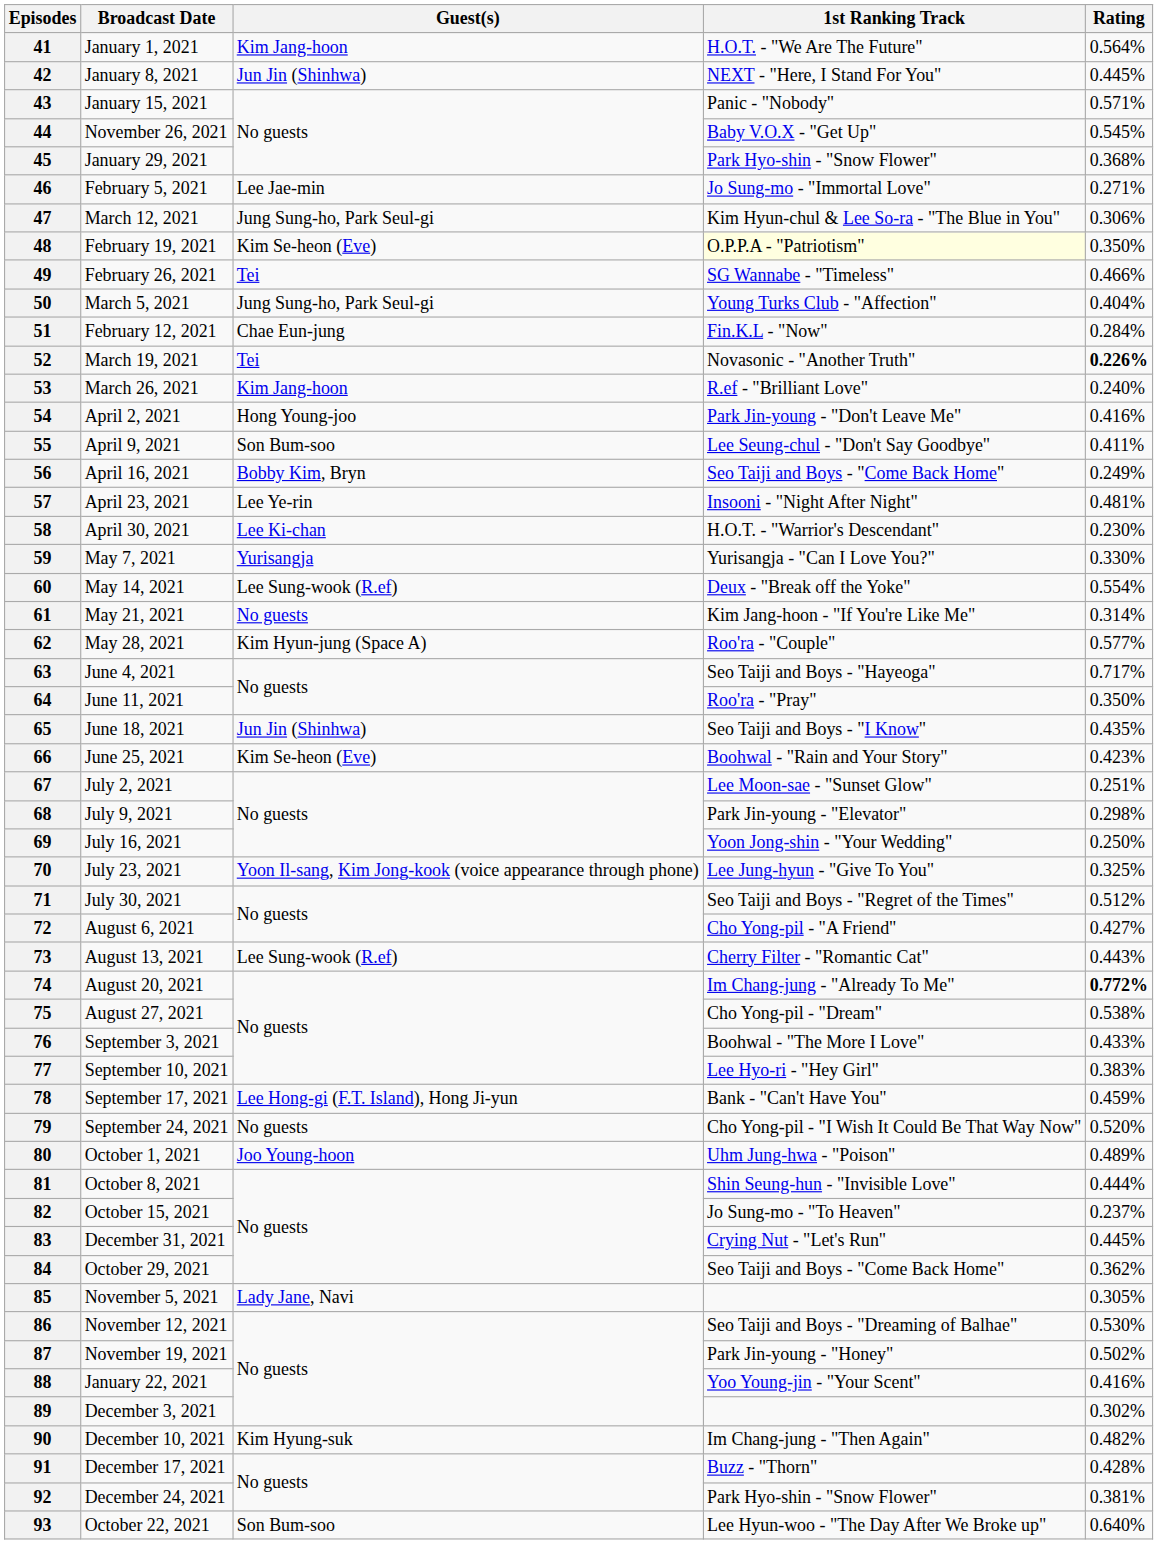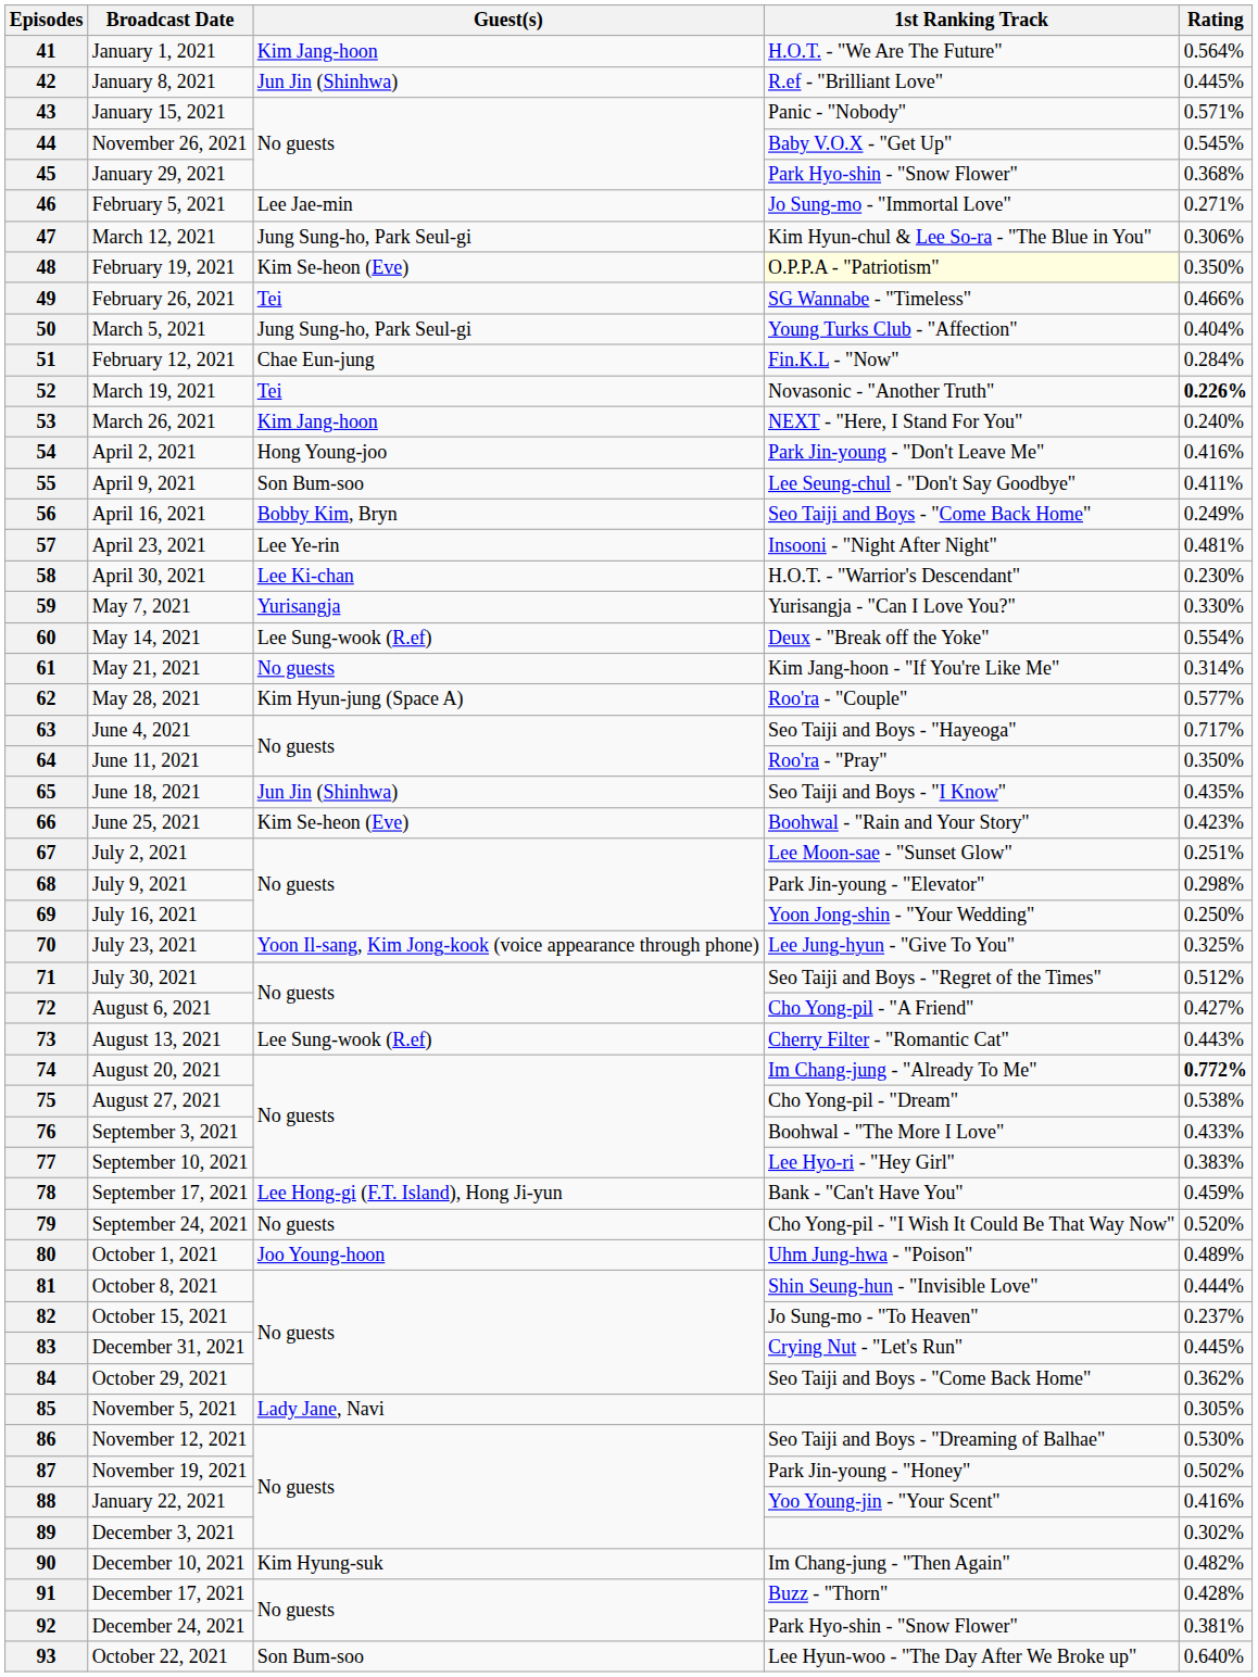42 | 1st Ranking Track: NEXT - "Here, I Stand For You" -> R.ef - "Brilliant Love"
53 | 1st Ranking Track: R.ef - "Brilliant Love" -> NEXT - "Here, I Stand For You"
